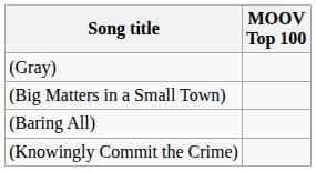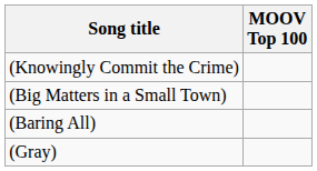rows swapped: (Knowingly Commit the Crime) <-> (Gray)
